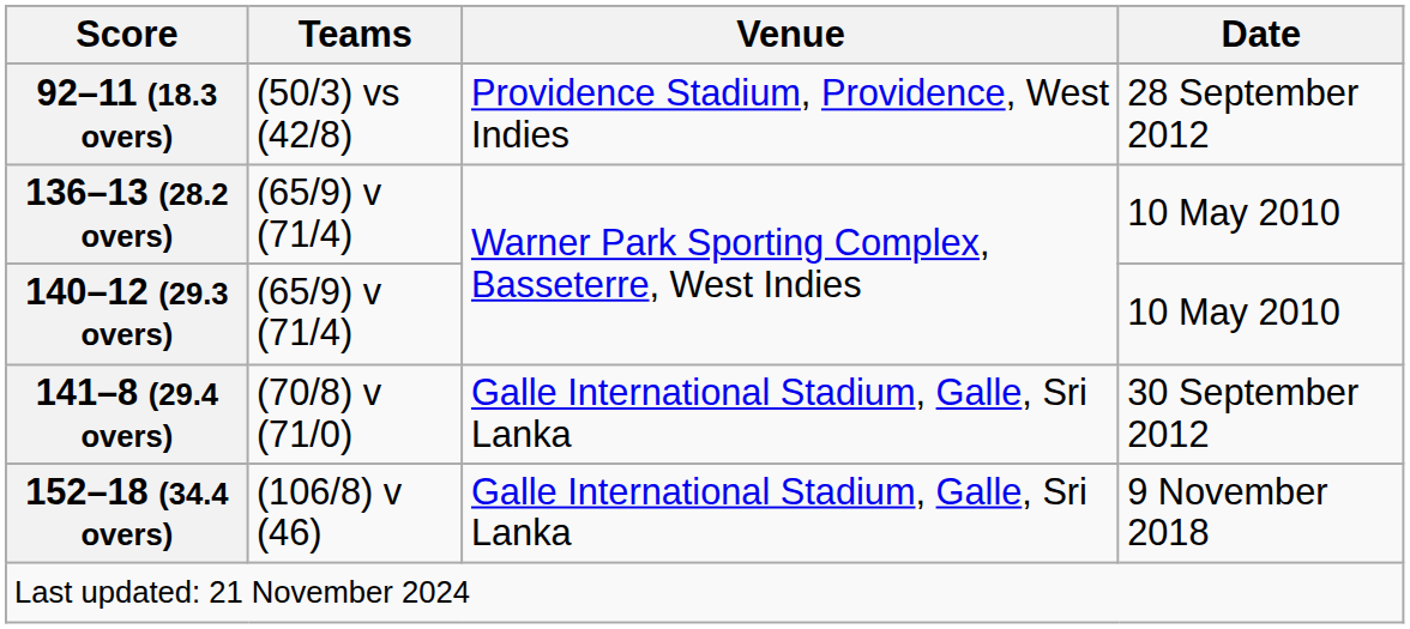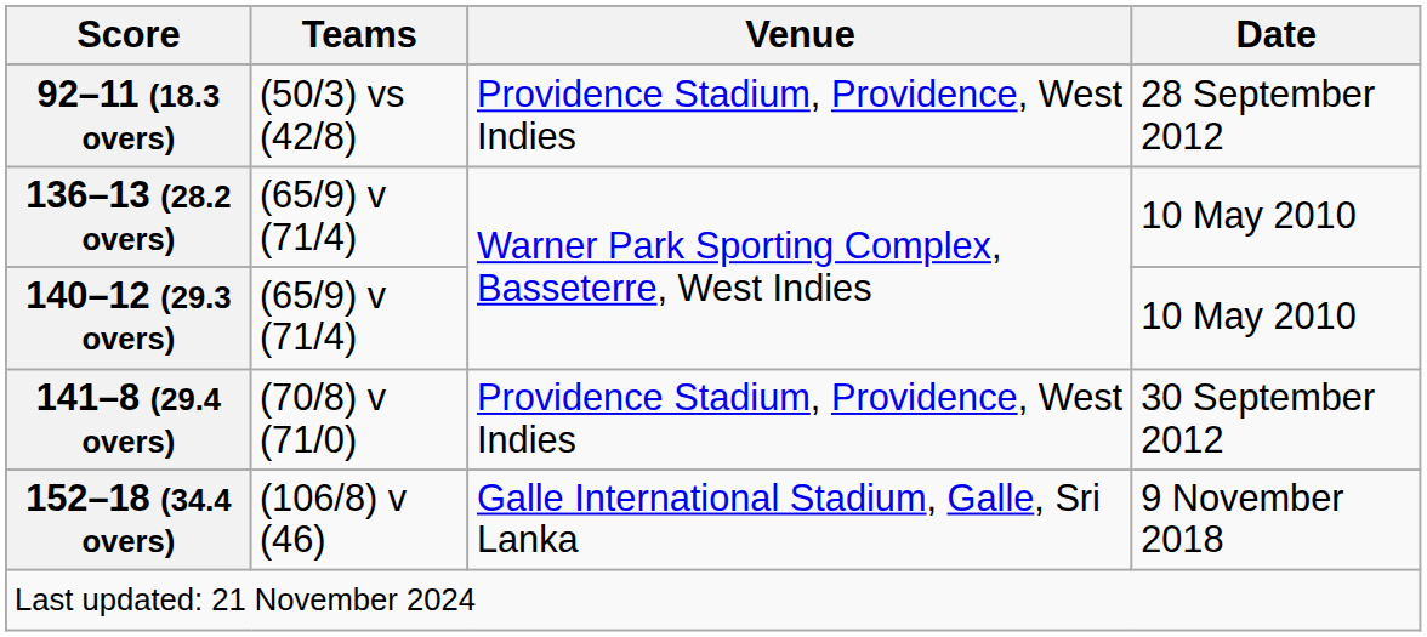141–8 (29.4 overs) | Venue: Galle International Stadium, Galle, Sri Lanka -> Providence Stadium, Providence, West Indies
